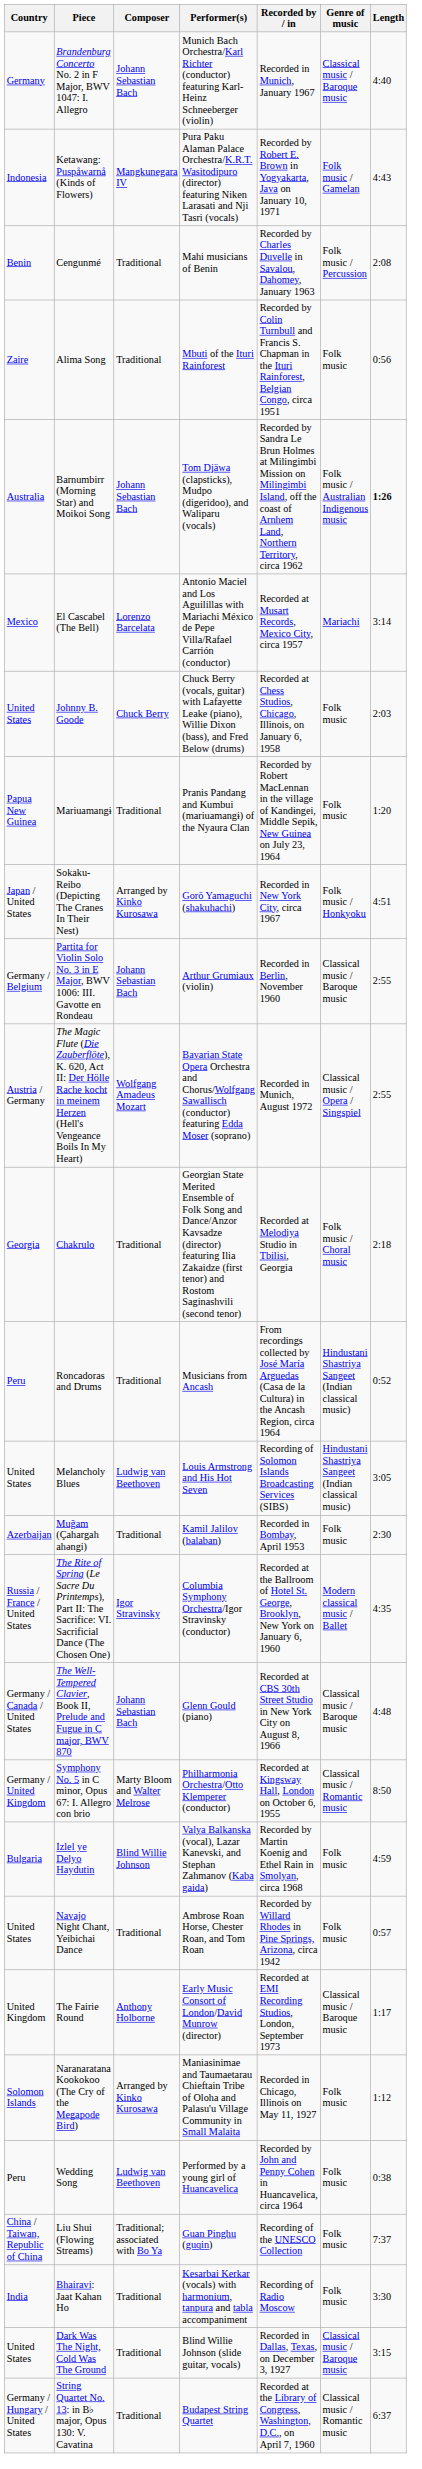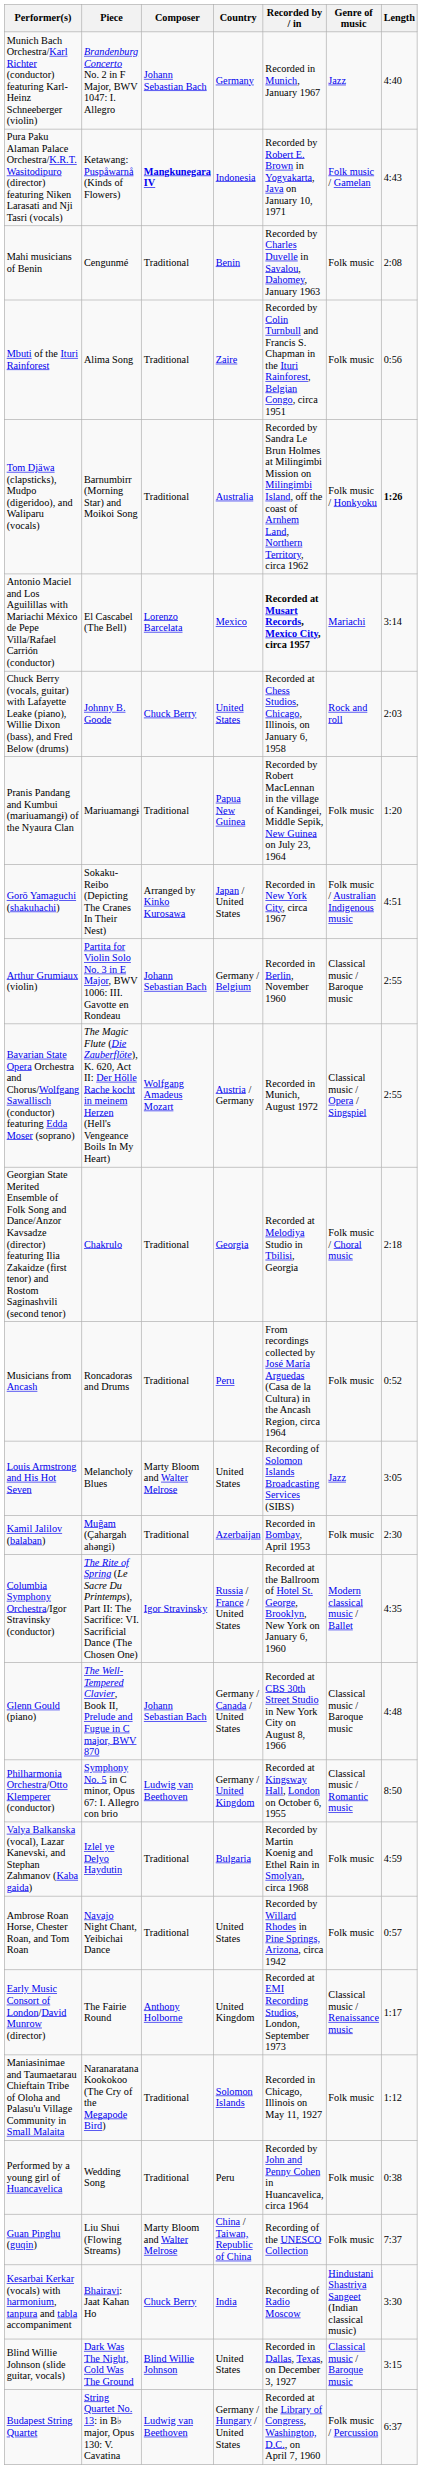columns swapped: Country <-> Performer(s)
Brandenburg Concerto No. 2 in F Major, BWV 1047: I. Allegro | Genre of music: Classical music / Baroque music -> Jazz
Ketawang: Puspåwarnå (Kinds of Flowers) | Composer: normal -> bold
Cengunmé | Genre of music: Folk music / Percussion -> Folk music
Barnumbirr (Morning Star) and Moikoi Song | Composer: Johann Sebastian Bach -> Traditional
Barnumbirr (Morning Star) and Moikoi Song | Genre of music: Folk music / Australian Indigenous music -> Folk music / Honkyoku
El Cascabel (The Bell) | Recorded by / in: normal -> bold
Johnny B. Goode | Genre of music: Folk music -> Rock and roll
Sokaku-Reibo (Depicting The Cranes In Their Nest) | Genre of music: Folk music / Honkyoku -> Folk music / Australian Indigenous music
Roncadoras and Drums | Genre of music: Hindustani Shastriya Sangeet (Indian classical music) -> Folk music
Melancholy Blues | Composer: Ludwig van Beethoven -> Marty Bloom and Walter Melrose
Melancholy Blues | Genre of music: Hindustani Shastriya Sangeet (Indian classical music) -> Jazz
Symphony No. 5 in C minor, Opus 67: I. Allegro con brio | Composer: Marty Bloom and Walter Melrose -> Ludwig van Beethoven
Izlel ye Delyo Haydutin | Composer: Blind Willie Johnson -> Traditional
The Fairie Round | Genre of music: Classical music / Baroque music -> Classical music / Renaissance music
Naranaratana Kookokoo (The Cry of the Megapode Bird) | Composer: Arranged by Kinko Kurosawa -> Traditional
Wedding Song | Composer: Ludwig van Beethoven -> Traditional
Liu Shui (Flowing Streams) | Composer: Traditional; associated with Bo Ya -> Marty Bloom and Walter Melrose
Bhairavi: Jaat Kahan Ho | Composer: Traditional -> Chuck Berry
Bhairavi: Jaat Kahan Ho | Genre of music: Folk music -> Hindustani Shastriya Sangeet (Indian classical music)
Dark Was The Night, Cold Was The Ground | Composer: Traditional -> Blind Willie Johnson
String Quartet No. 13: in B♭ major, Opus 130: V. Cavatina | Composer: Traditional -> Ludwig van Beethoven
String Quartet No. 13: in B♭ major, Opus 130: V. Cavatina | Genre of music: Classical music / Romantic music -> Folk music / Percussion
